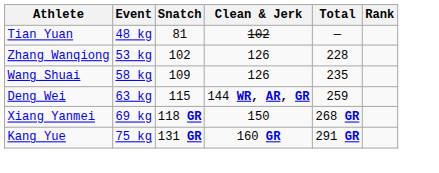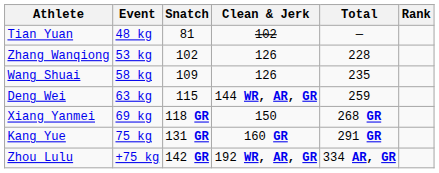+ row: Zhou Lulu | +75 kg | 142 GR | 192 WR, AR, GR | 334 AR, GR
